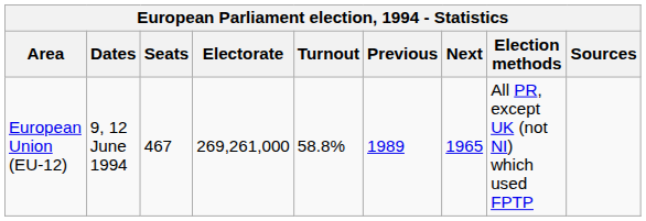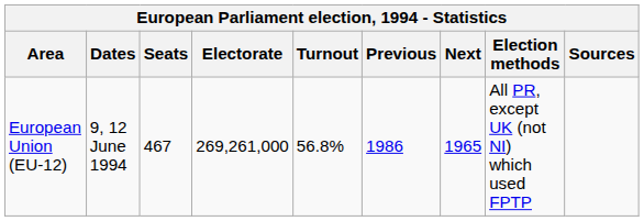European Union (EU-12) | Turnout: 58.8% -> 56.8%
European Union (EU-12) | Previous: 1989 -> 1986
